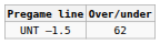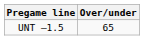UNT –1.5 | Over/under: 62 -> 65
